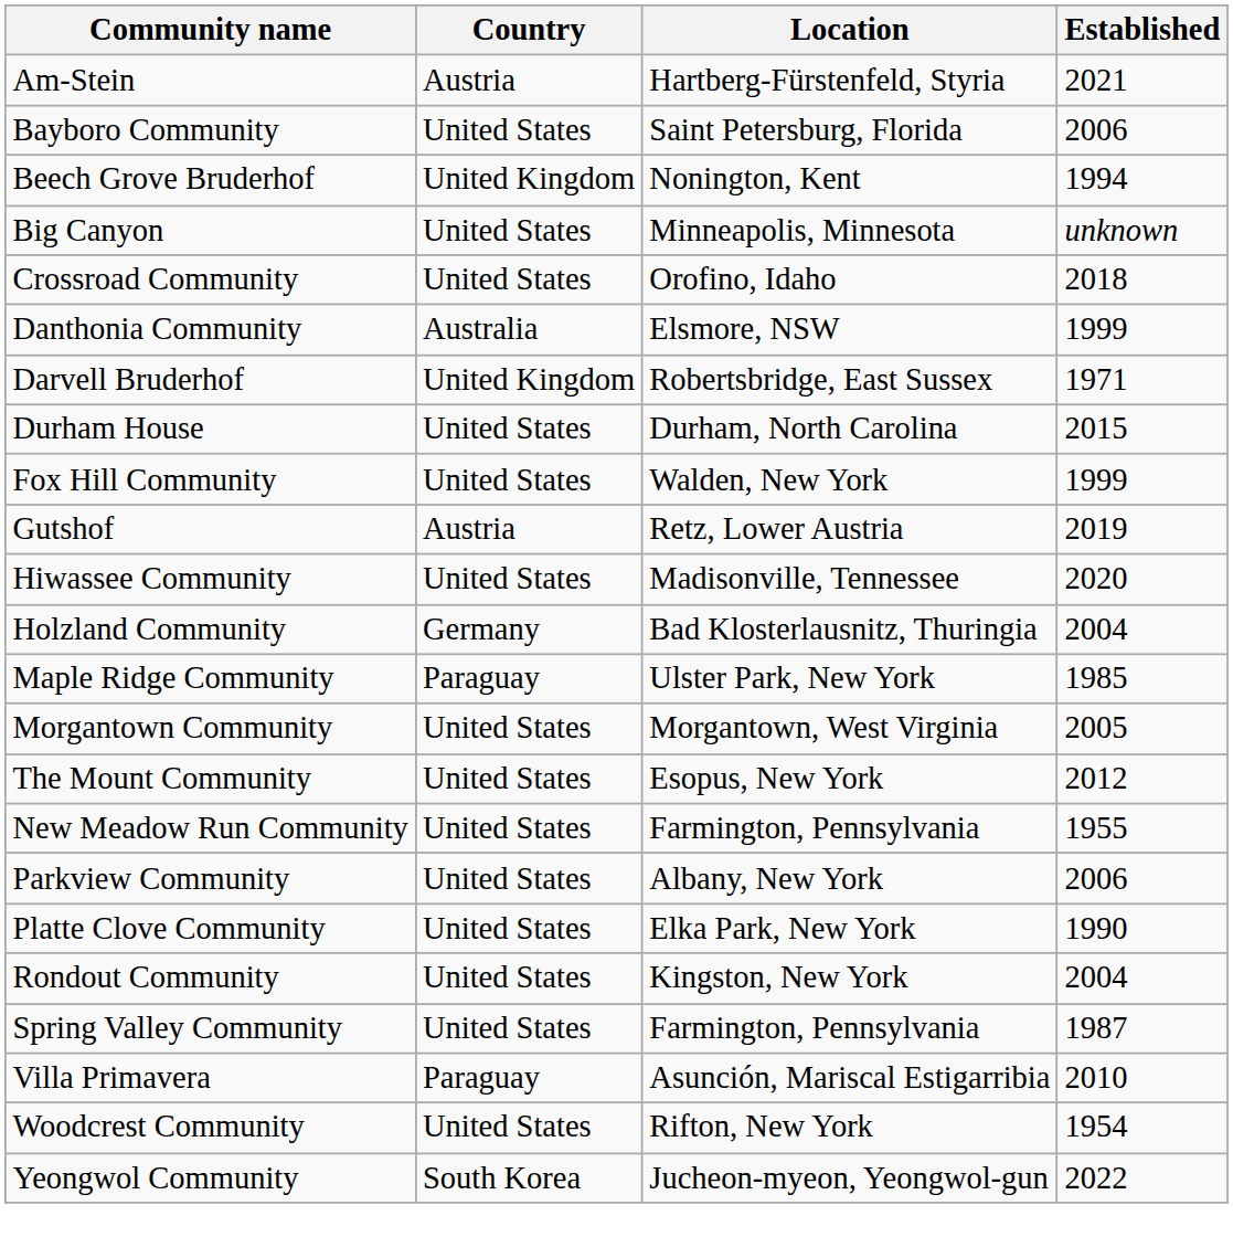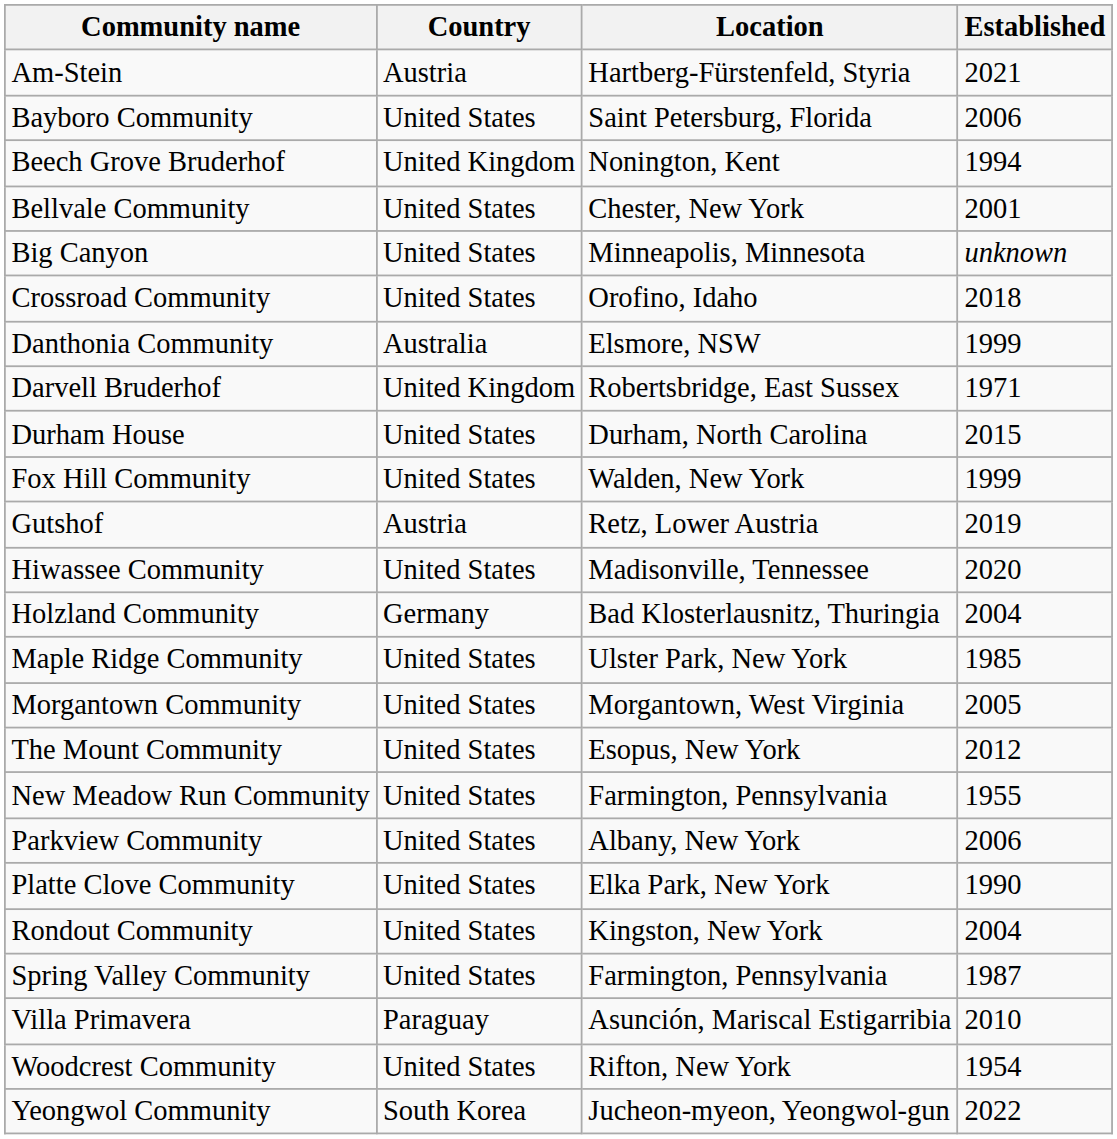+ row: Bellvale Community | United States | Chester, New York | 2001
Maple Ridge Community | Country: Paraguay -> United States
